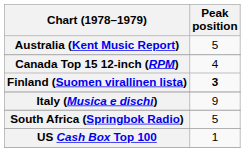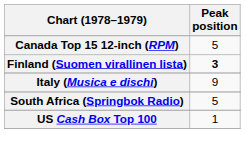- row: Australia (Kent Music Report) | 5
Canada Top 15 12-inch (RPM) | Peak position: 4 -> 5
